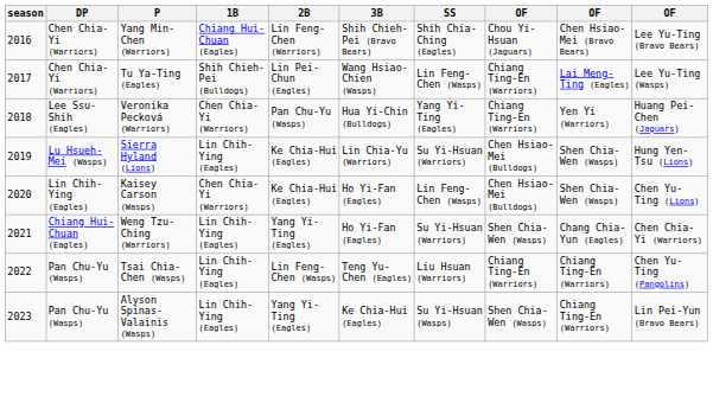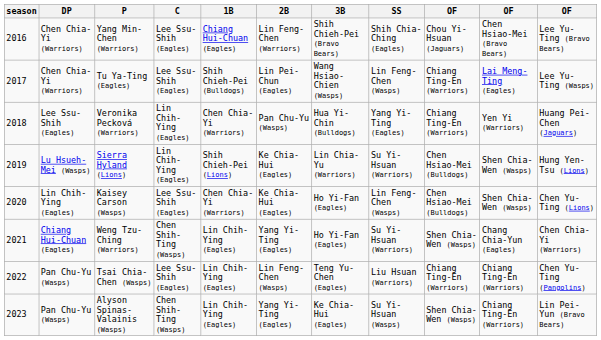+ column: C | Lee Ssu-Shih (Eagles) | Lee Ssu-Shih (Eagles) | Lin Chih-Ying (Eagles) | Lin Chih-Ying (Eagles) | Lee Ssu-Shih (Eagles) | Chen Shih-Ting (Wasps) | Lee Ssu-Shih (Eagles) | Chen Shih-Ting (Wasps)
Sierra Hyland (Lions) | 1B: Lin Chih-Ying (Eagles) -> Shih Chieh-Pei (Lions)
